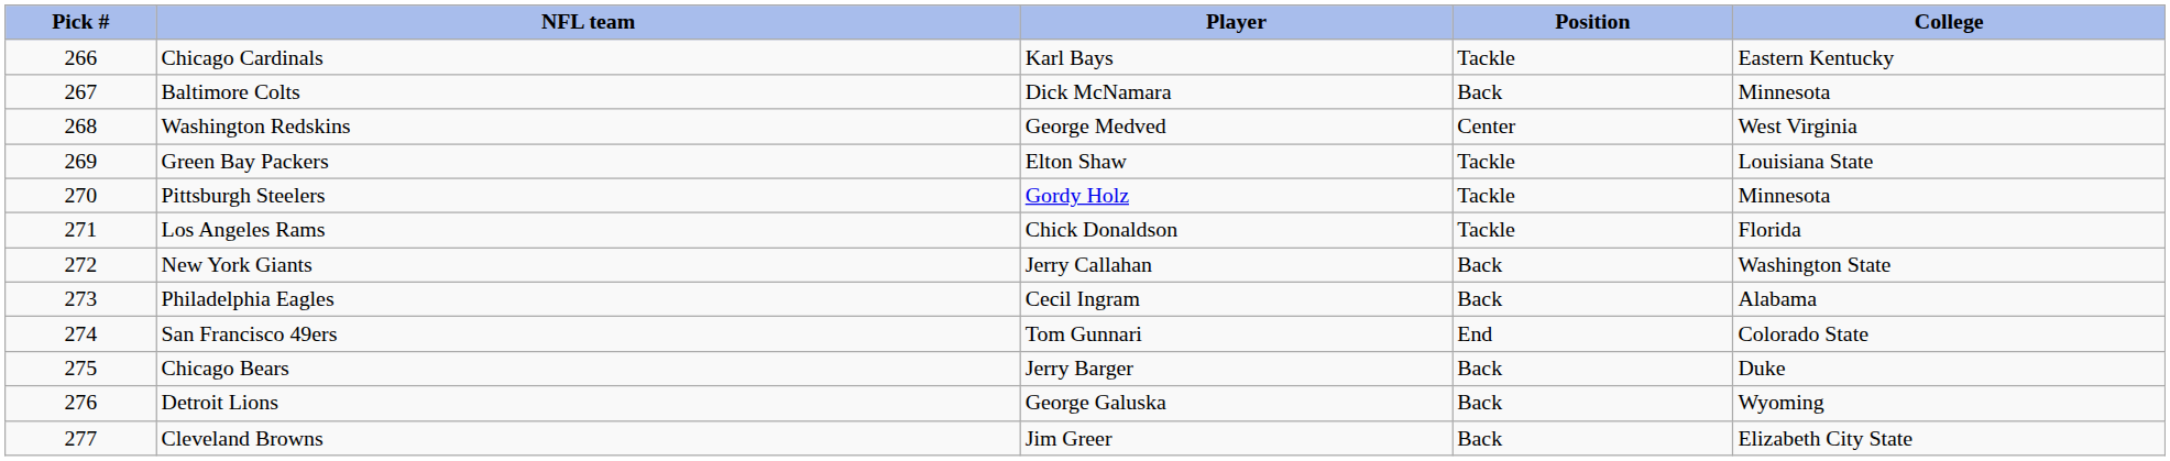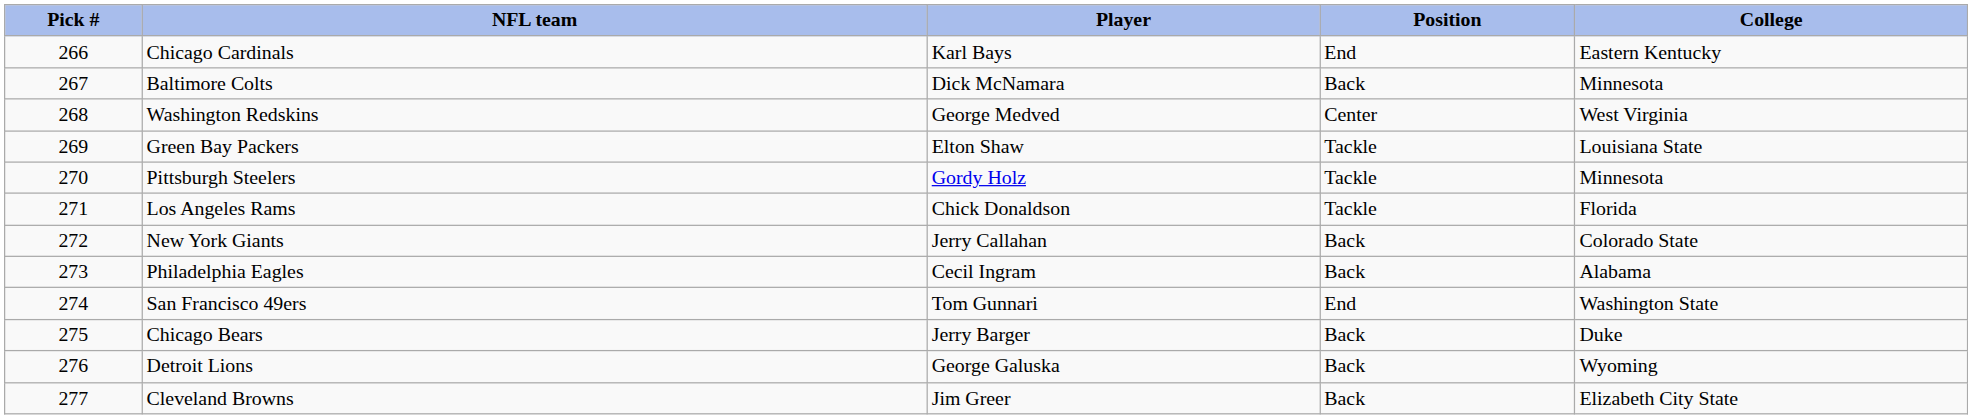Chicago Cardinals | Position: Tackle -> End
New York Giants | College: Washington State -> Colorado State
San Francisco 49ers | College: Colorado State -> Washington State
